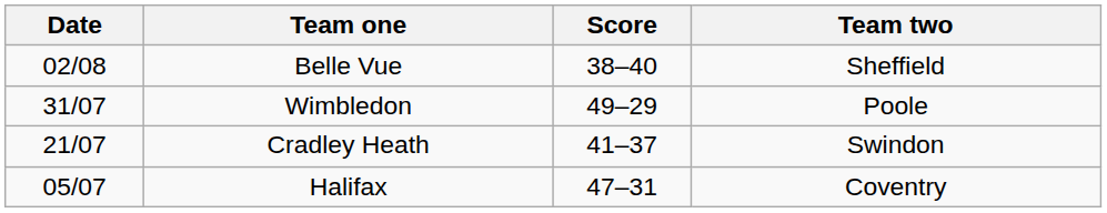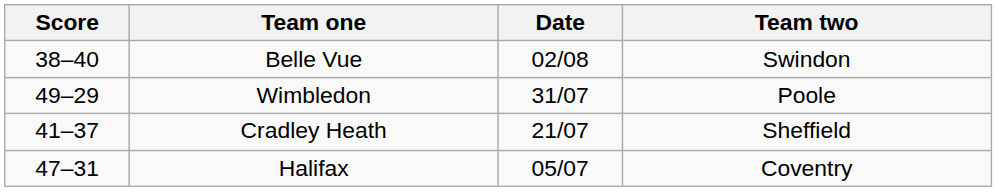columns swapped: Date <-> Score
Belle Vue | Team two: Sheffield -> Swindon
Cradley Heath | Team two: Swindon -> Sheffield
